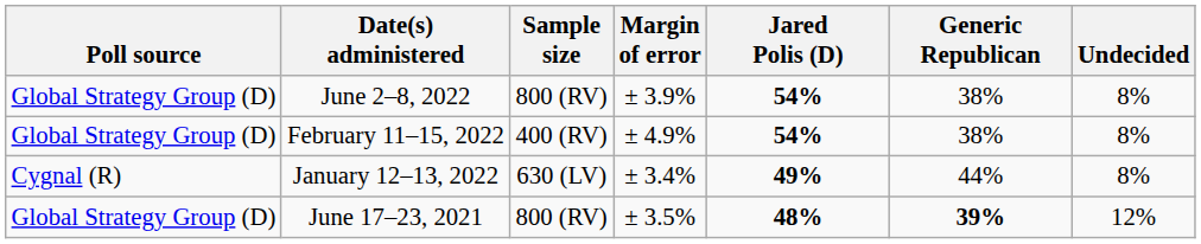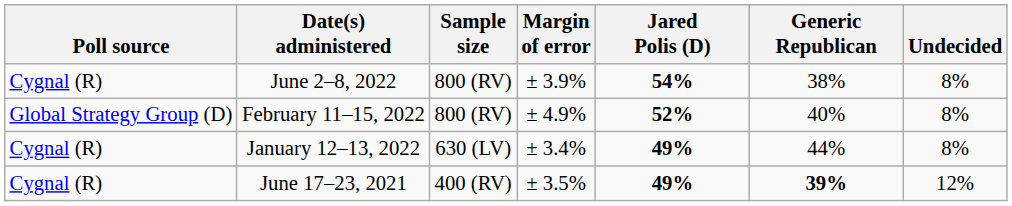June 2–8, 2022 | Poll source: Global Strategy Group (D) -> Cygnal (R)
February 11–15, 2022 | Sample size: 400 (RV) -> 800 (RV)
February 11–15, 2022 | Jared Polis (D): 54% -> 52%
February 11–15, 2022 | Generic Republican: 38% -> 40%
June 17–23, 2021 | Poll source: Global Strategy Group (D) -> Cygnal (R)
June 17–23, 2021 | Sample size: 800 (RV) -> 400 (RV)
June 17–23, 2021 | Jared Polis (D): 48% -> 49%
